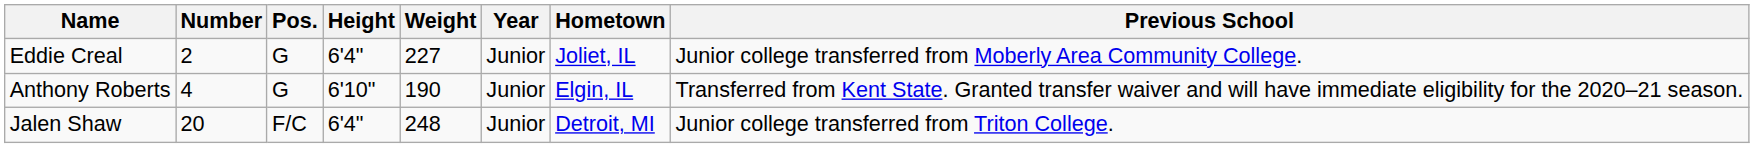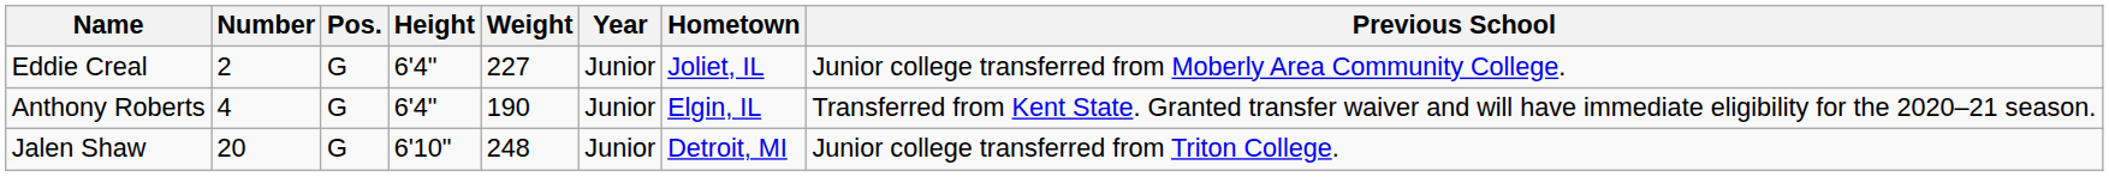Anthony Roberts | Height: 6'10" -> 6'4"
Jalen Shaw | Pos.: F/C -> G
Jalen Shaw | Height: 6'4" -> 6'10"
